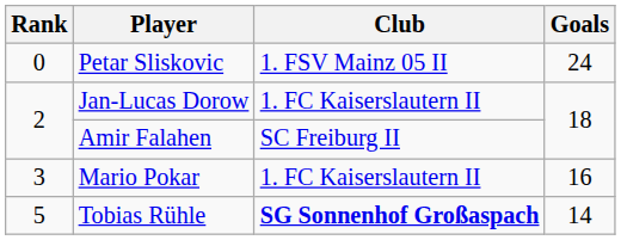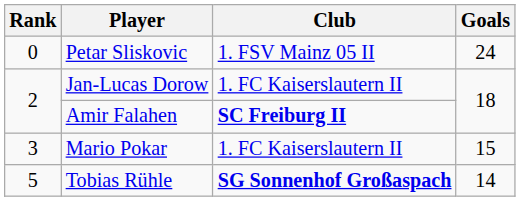Amir Falahen | Club: normal -> bold
Mario Pokar | Goals: 16 -> 15
